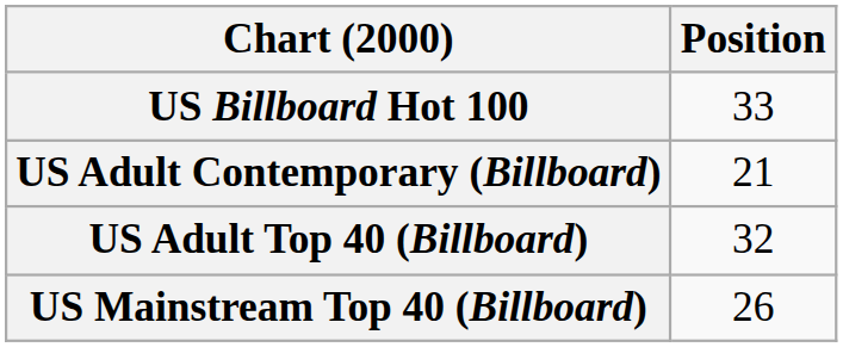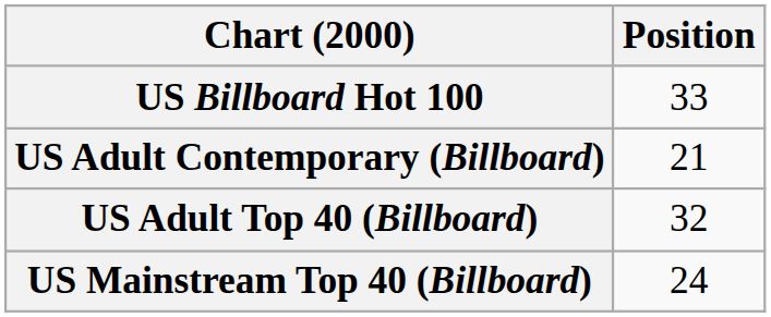US Mainstream Top 40 (Billboard) | Position: 26 -> 24
